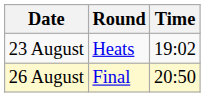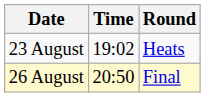columns swapped: Time <-> Round
